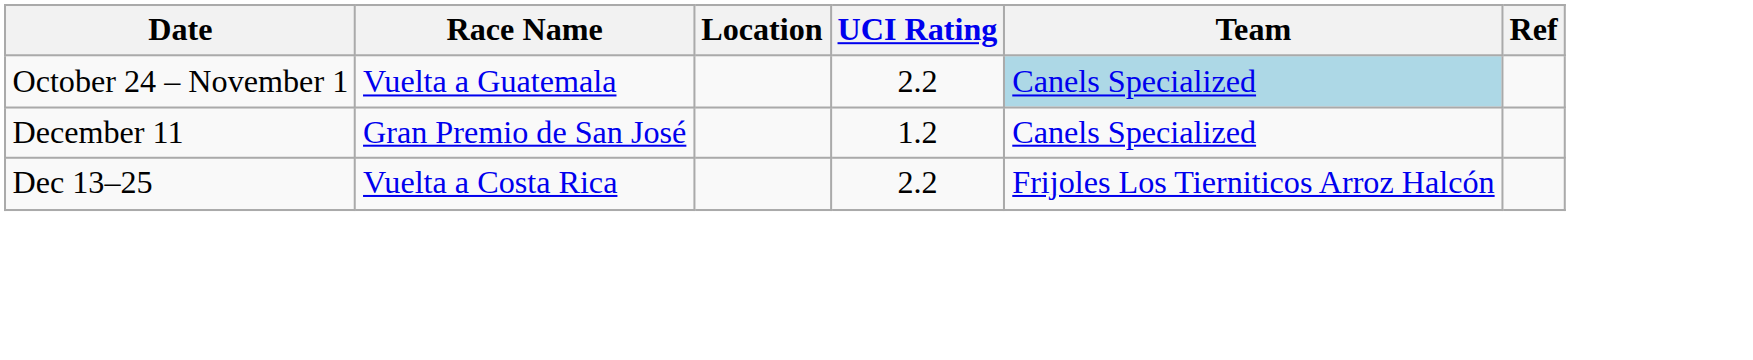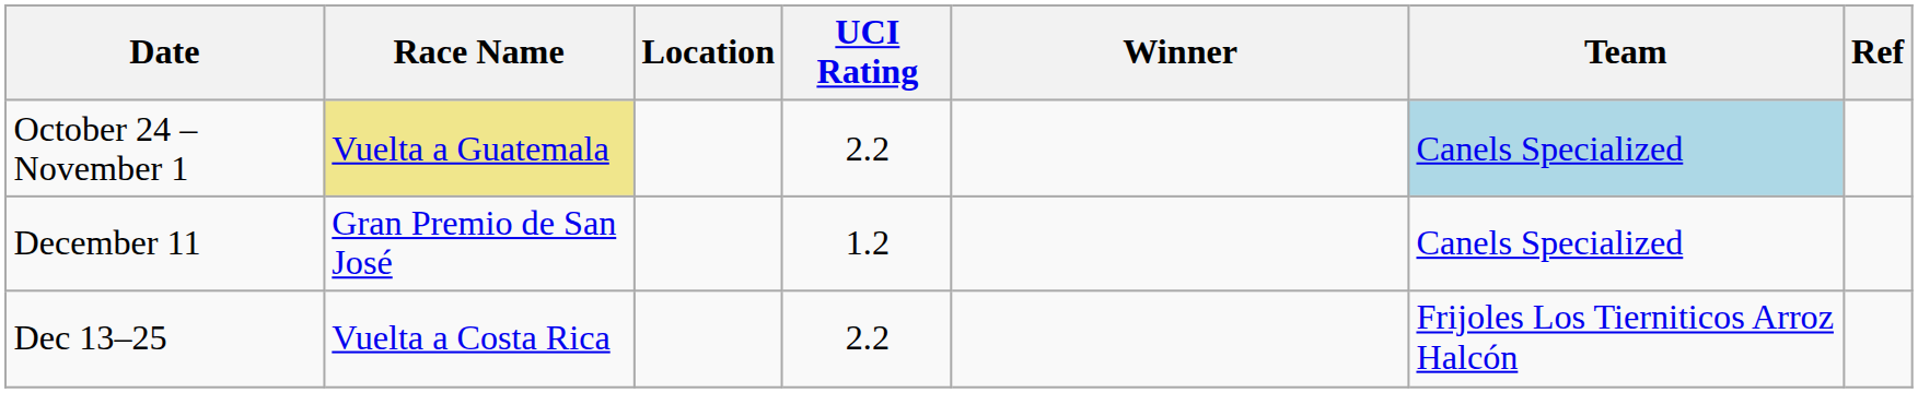+ column: Winner
October 24 – November 1 | Race Name: no background -> khaki background
